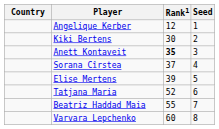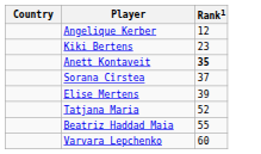- column: Seed | 1 | 2 | 3 | 4 | 5 | 6 | 7 | 8
Kiki Bertens | Rank1: 30 -> 23
